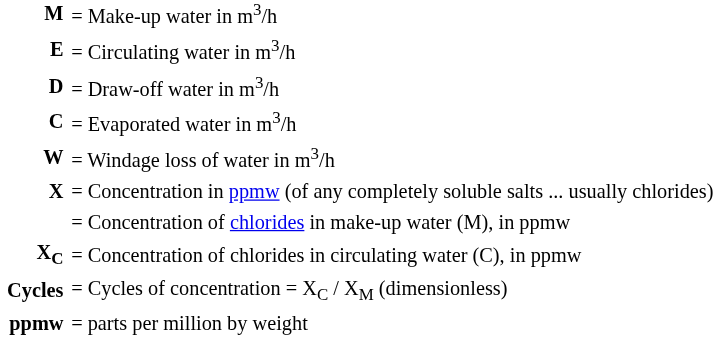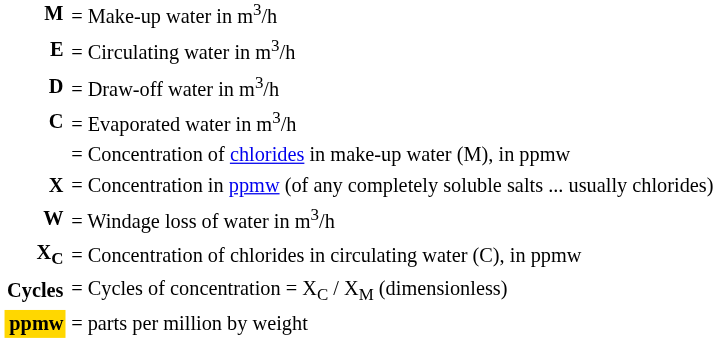rows swapped: = Windage loss of water in m3/h <-> = Concentration of chlorides in make-up water (M), in ppmw
= parts per million by weight | column 1: no background -> gold background
